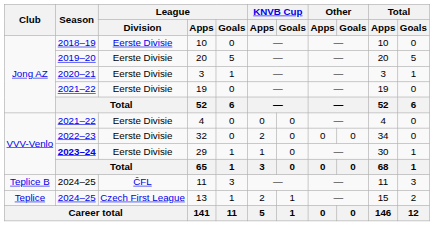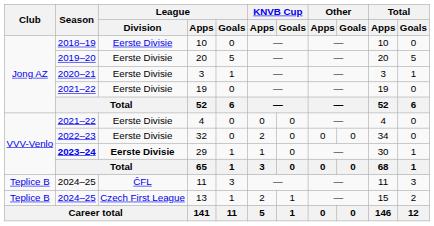29 | League / Division: normal -> bold
13 | Club: Teplice -> Teplice B
